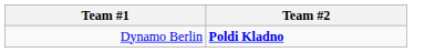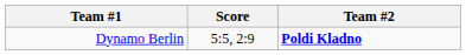+ column: Score | 5:5, 2:9
